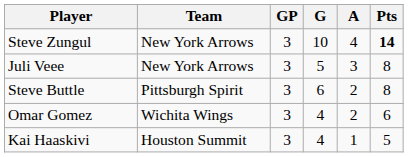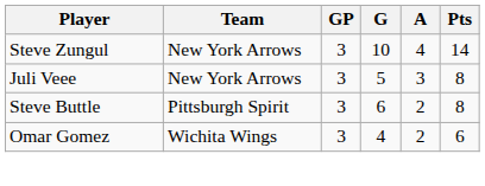Steve Zungul | Pts: bold -> normal
- row: Kai Haaskivi | Houston Summit | 3 | 4 | 1 | 5
